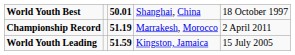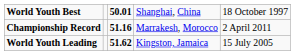Championship Record | column 3: 51.19 -> 51.16
World Youth Leading | column 3: 51.59 -> 51.62
